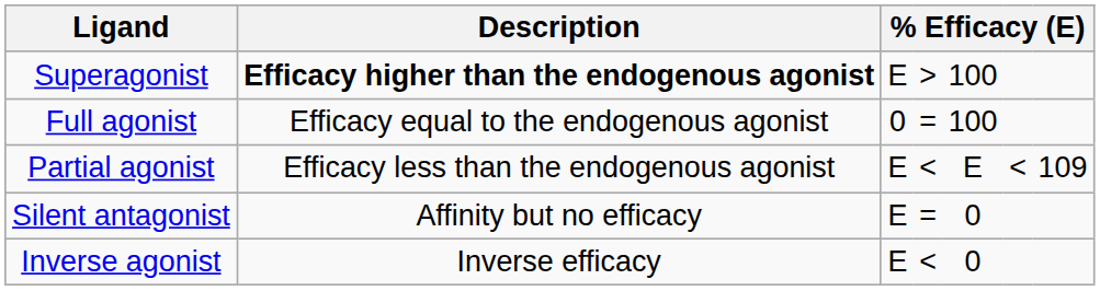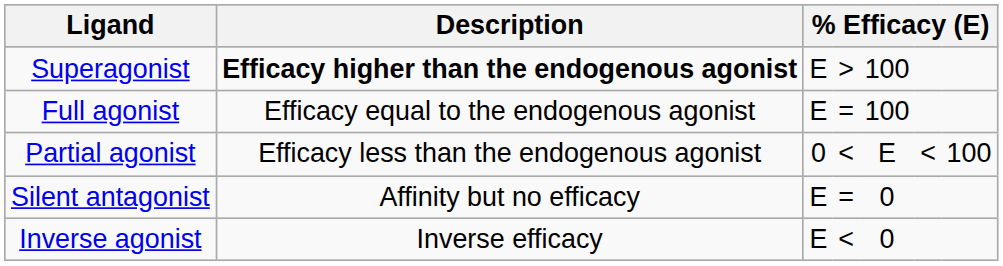Full agonist | column 3: 0 -> E
Partial agonist | column 3: E -> 0
Partial agonist | column 7: 109 -> 100
